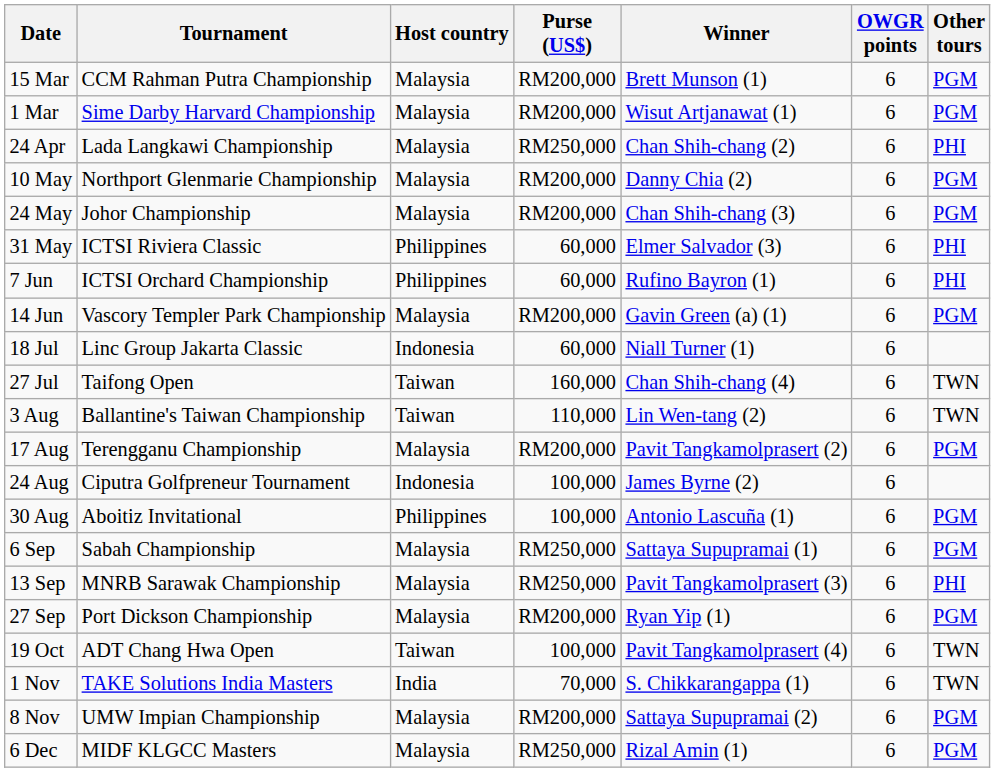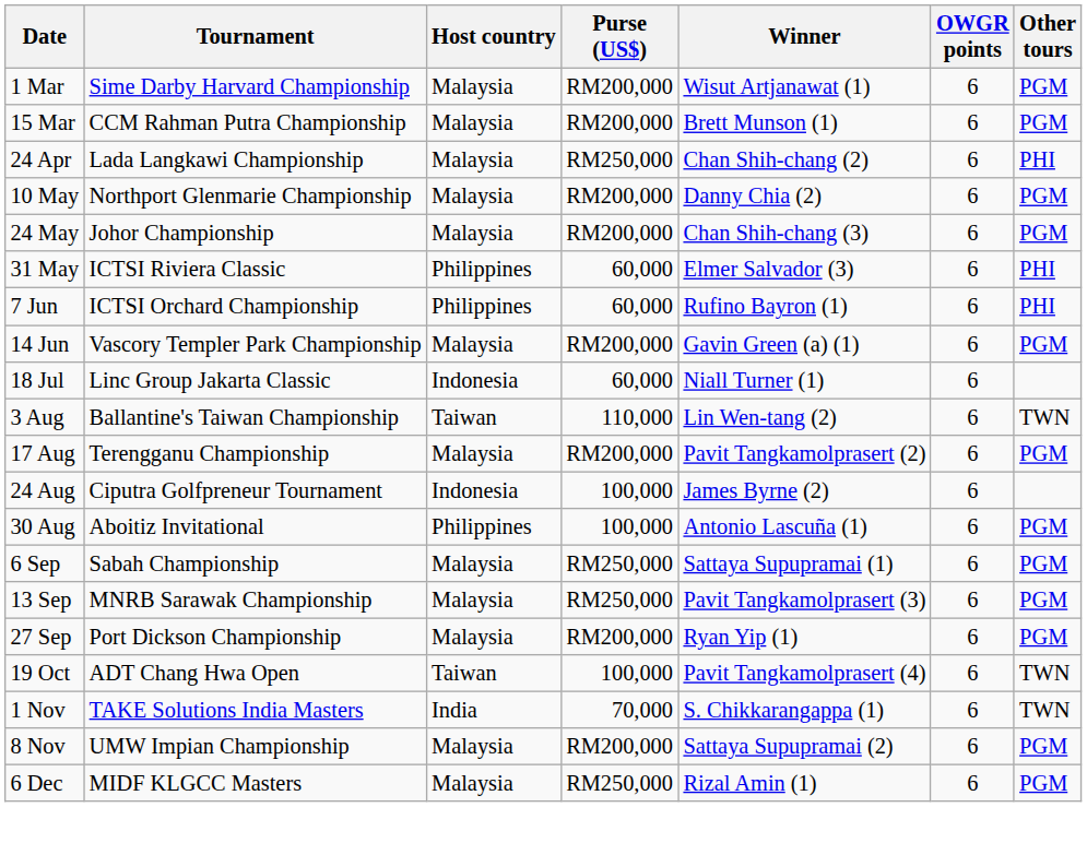rows swapped: 1 Mar <-> 15 Mar
- row: 27 Jul | Taifong Open | Taiwan | 160,000 | Chan Shih-chang (4) | 6 | TWN
13 Sep | Other tours: PHI -> PGM
